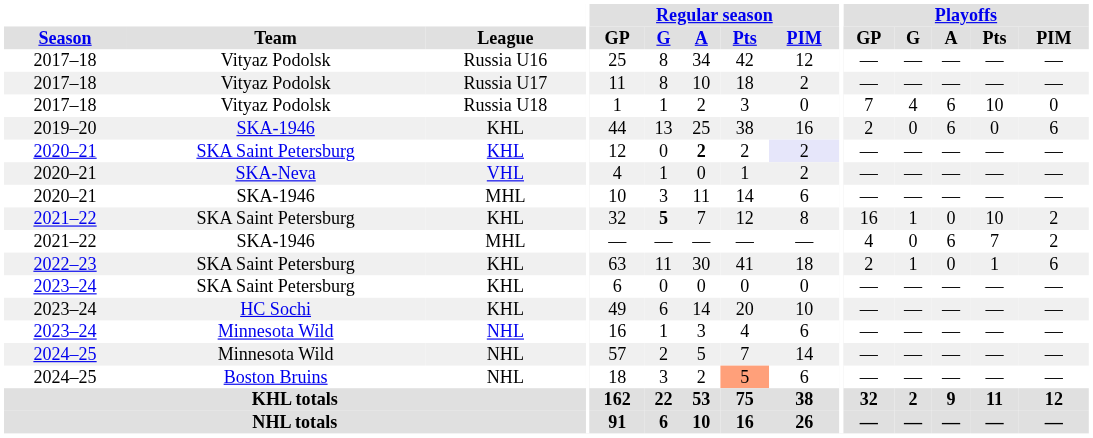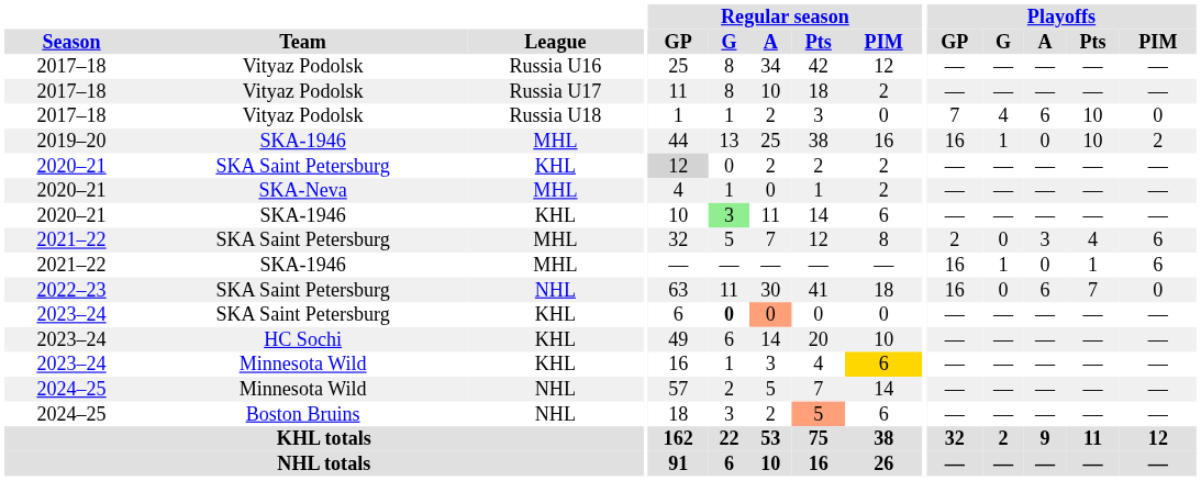2019–20 | League: KHL -> MHL
2019–20 | Playoffs / GP: 2 -> 16
2019–20 | Playoffs / G: 0 -> 1
2019–20 | Playoffs / A: 6 -> 0
2019–20 | Playoffs / Pts: 0 -> 10
2019–20 | Playoffs / PIM: 6 -> 2
2020–21 / SKA Saint Petersburg | Regular season / GP: no background -> lightgrey background
2020–21 / SKA Saint Petersburg | Regular season / A: bold -> normal
2020–21 / SKA Saint Petersburg | Regular season / PIM: lavender background -> no background
2020–21 / SKA-Neva | League: VHL -> MHL
2020–21 / SKA-1946 | League: MHL -> KHL
2020–21 / SKA-1946 | Regular season / G: no background -> lightgreen background
2021–22 / SKA Saint Petersburg | League: KHL -> MHL
2021–22 / SKA Saint Petersburg | Regular season / G: bold -> normal
2021–22 / SKA Saint Petersburg | Playoffs / GP: 16 -> 2
2021–22 / SKA Saint Petersburg | Playoffs / G: 1 -> 0
2021–22 / SKA Saint Petersburg | Playoffs / A: 0 -> 3
2021–22 / SKA Saint Petersburg | Playoffs / Pts: 10 -> 4
2021–22 / SKA Saint Petersburg | Playoffs / PIM: 2 -> 6
2021–22 / SKA-1946 | Playoffs / GP: 4 -> 16
2021–22 / SKA-1946 | Playoffs / G: 0 -> 1
2021–22 / SKA-1946 | Playoffs / A: 6 -> 0
2021–22 / SKA-1946 | Playoffs / Pts: 7 -> 1
2021–22 / SKA-1946 | Playoffs / PIM: 2 -> 6
2022–23 | League: KHL -> NHL
2022–23 | Playoffs / GP: 2 -> 16
2022–23 | Playoffs / G: 1 -> 0
2022–23 | Playoffs / A: 0 -> 6
2022–23 | Playoffs / Pts: 1 -> 7
2022–23 | Playoffs / PIM: 6 -> 0
2023–24 / SKA Saint Petersburg | Regular season / G: normal -> bold
2023–24 / SKA Saint Petersburg | Regular season / A: no background -> lightsalmon background
2023–24 / Minnesota Wild | League: NHL -> KHL
2023–24 / Minnesota Wild | Regular season / PIM: no background -> gold background
